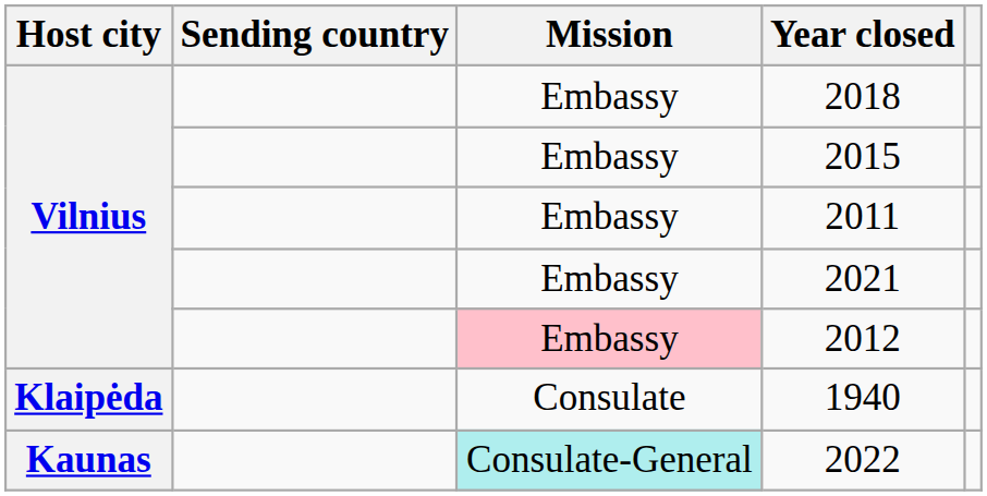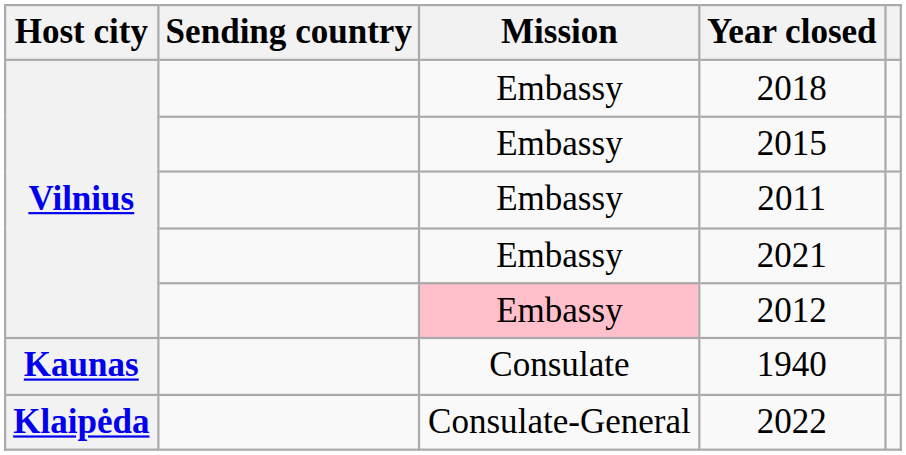1940 | Host city: Klaipėda -> Kaunas
2022 | Host city: Kaunas -> Klaipėda
2022 | Mission: paleturquoise background -> no background
